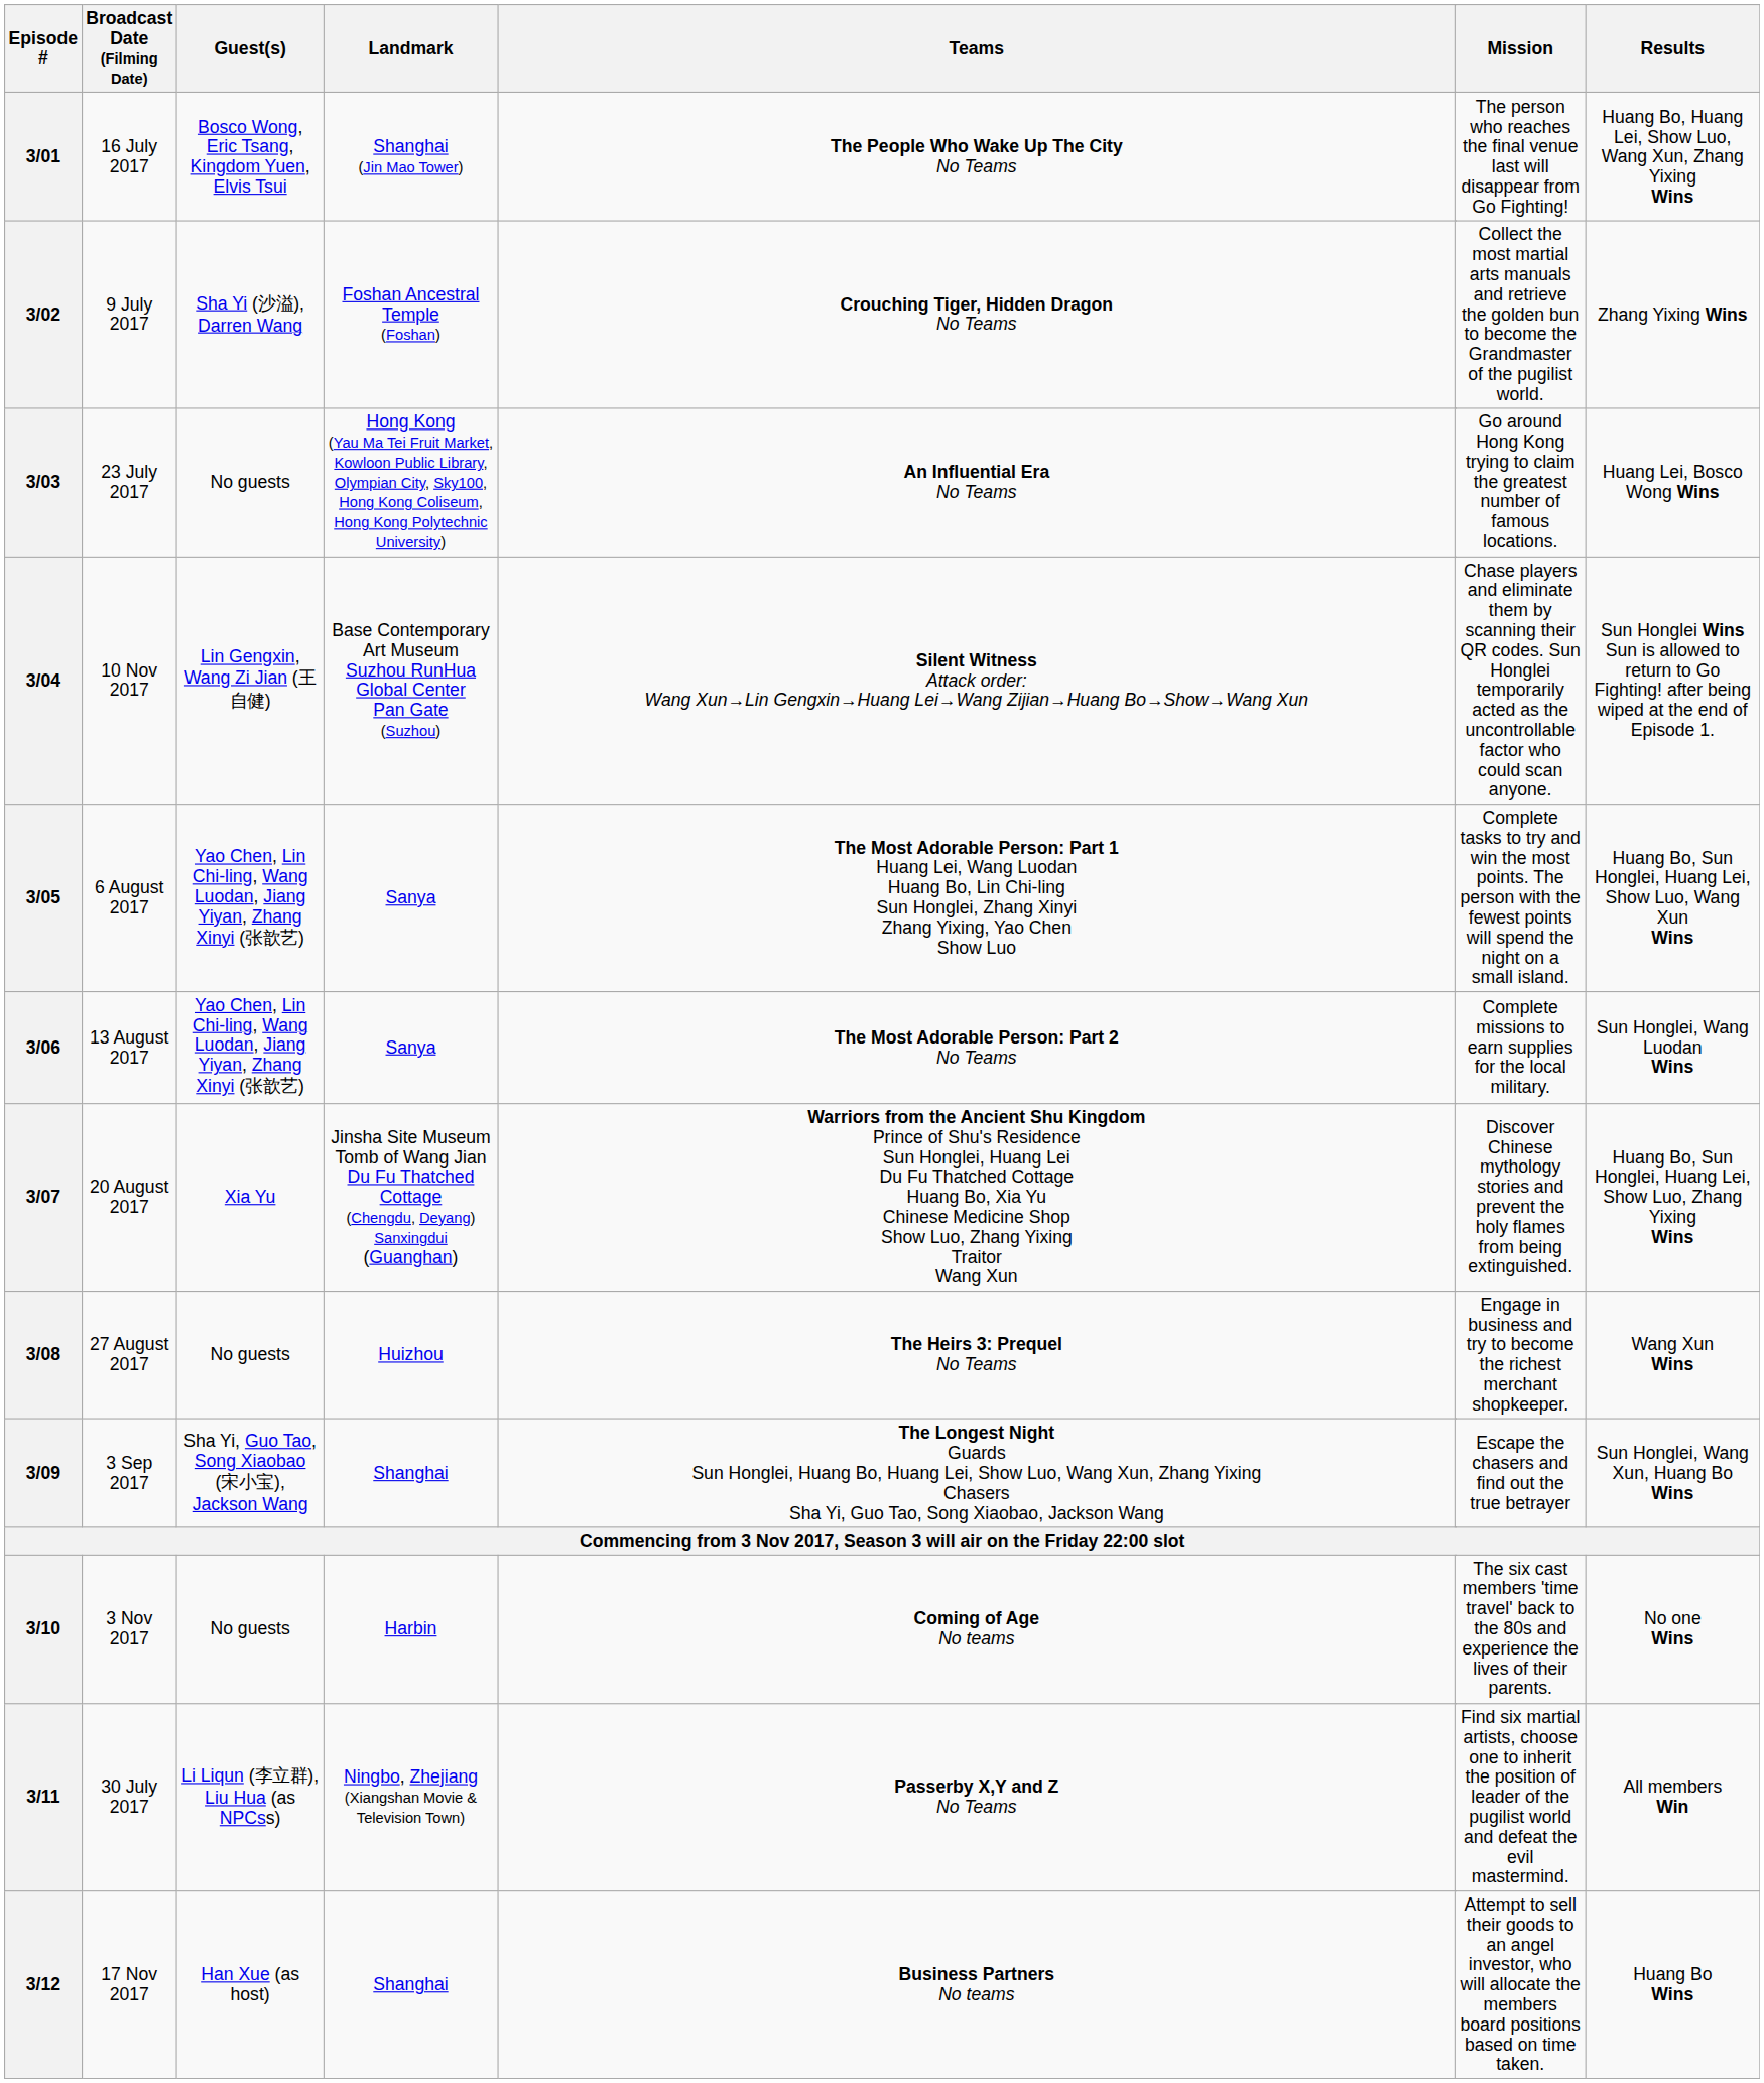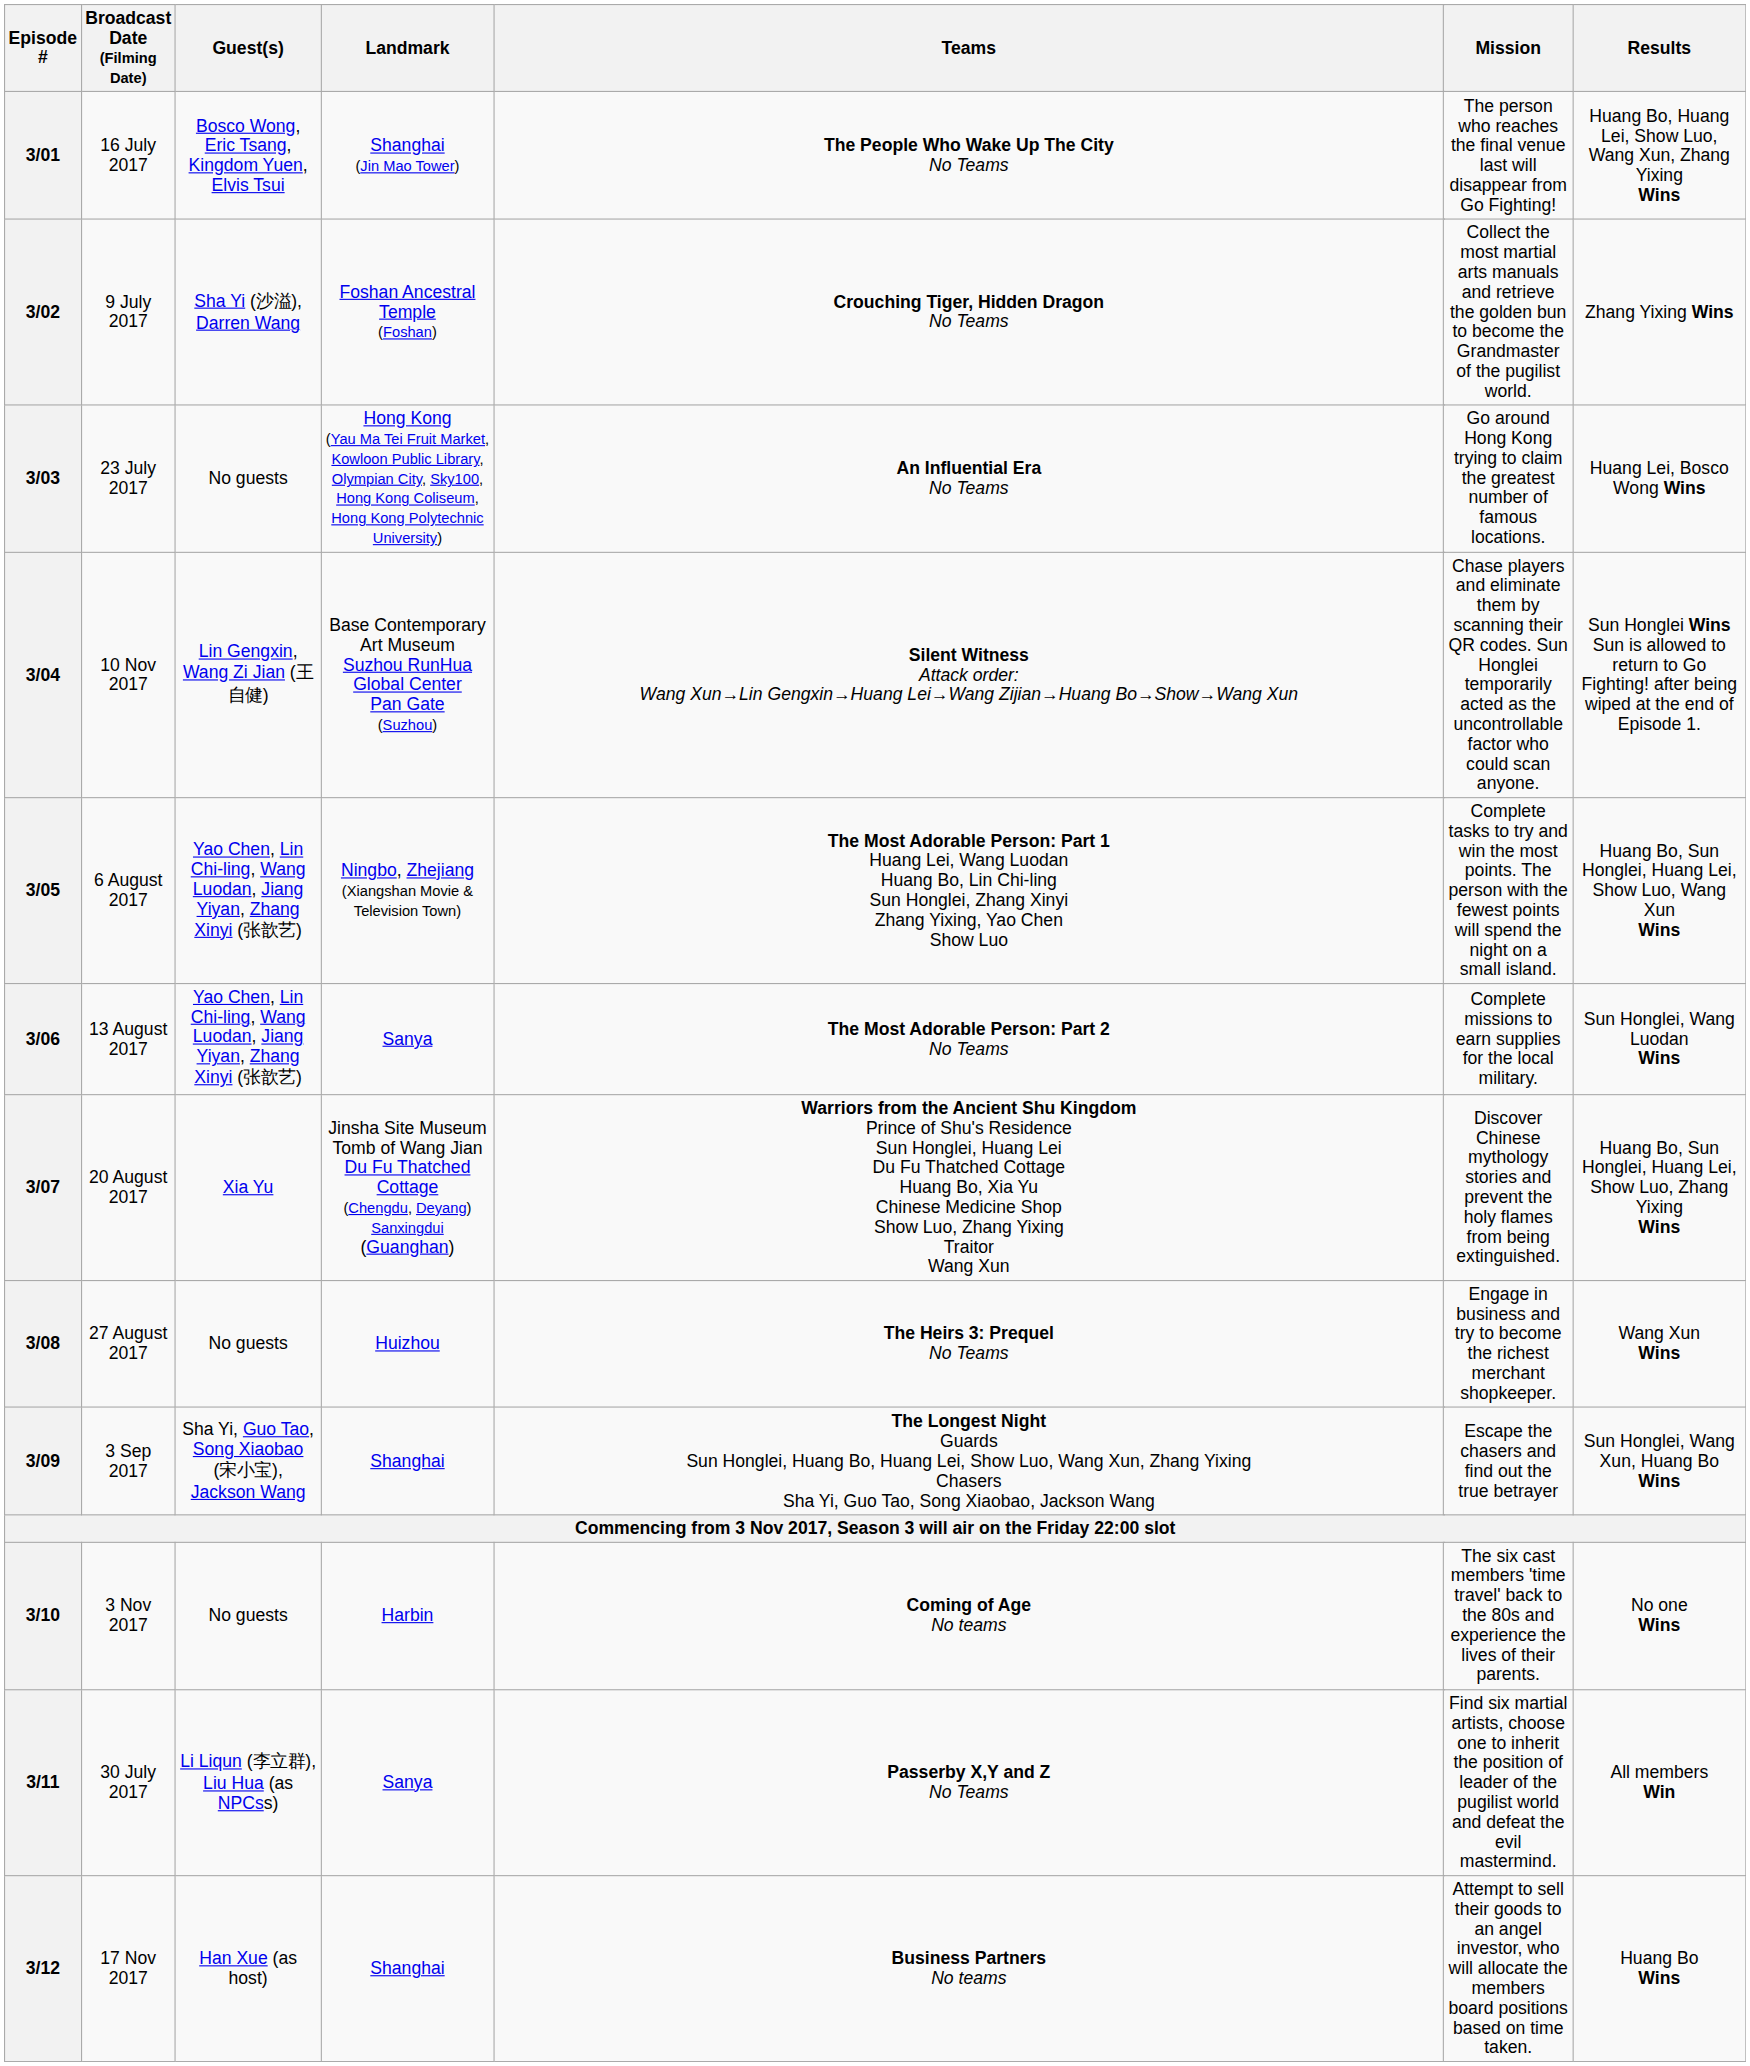3/05 | Landmark: Sanya -> Ningbo, Zhejiang (Xiangshan Movie & Television Town)
3/11 | Landmark: Ningbo, Zhejiang (Xiangshan Movie & Television Town) -> Sanya
